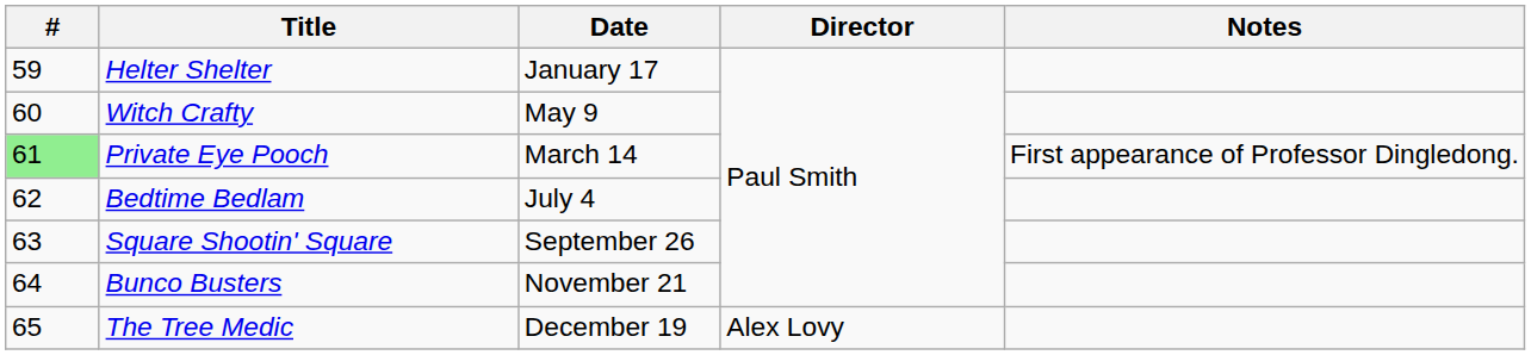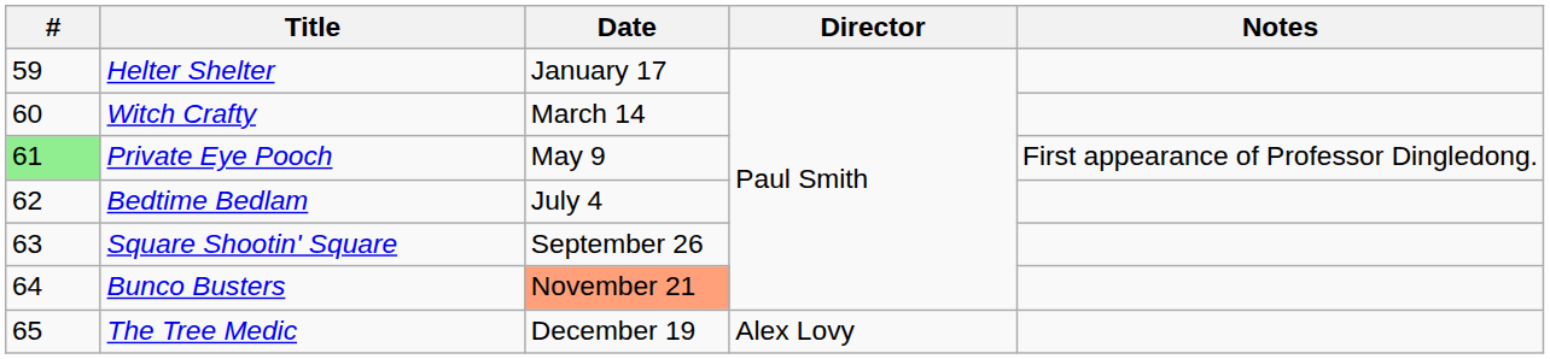Witch Crafty | Date: May 9 -> March 14
Private Eye Pooch | Date: March 14 -> May 9
Bunco Busters | Date: no background -> lightsalmon background
